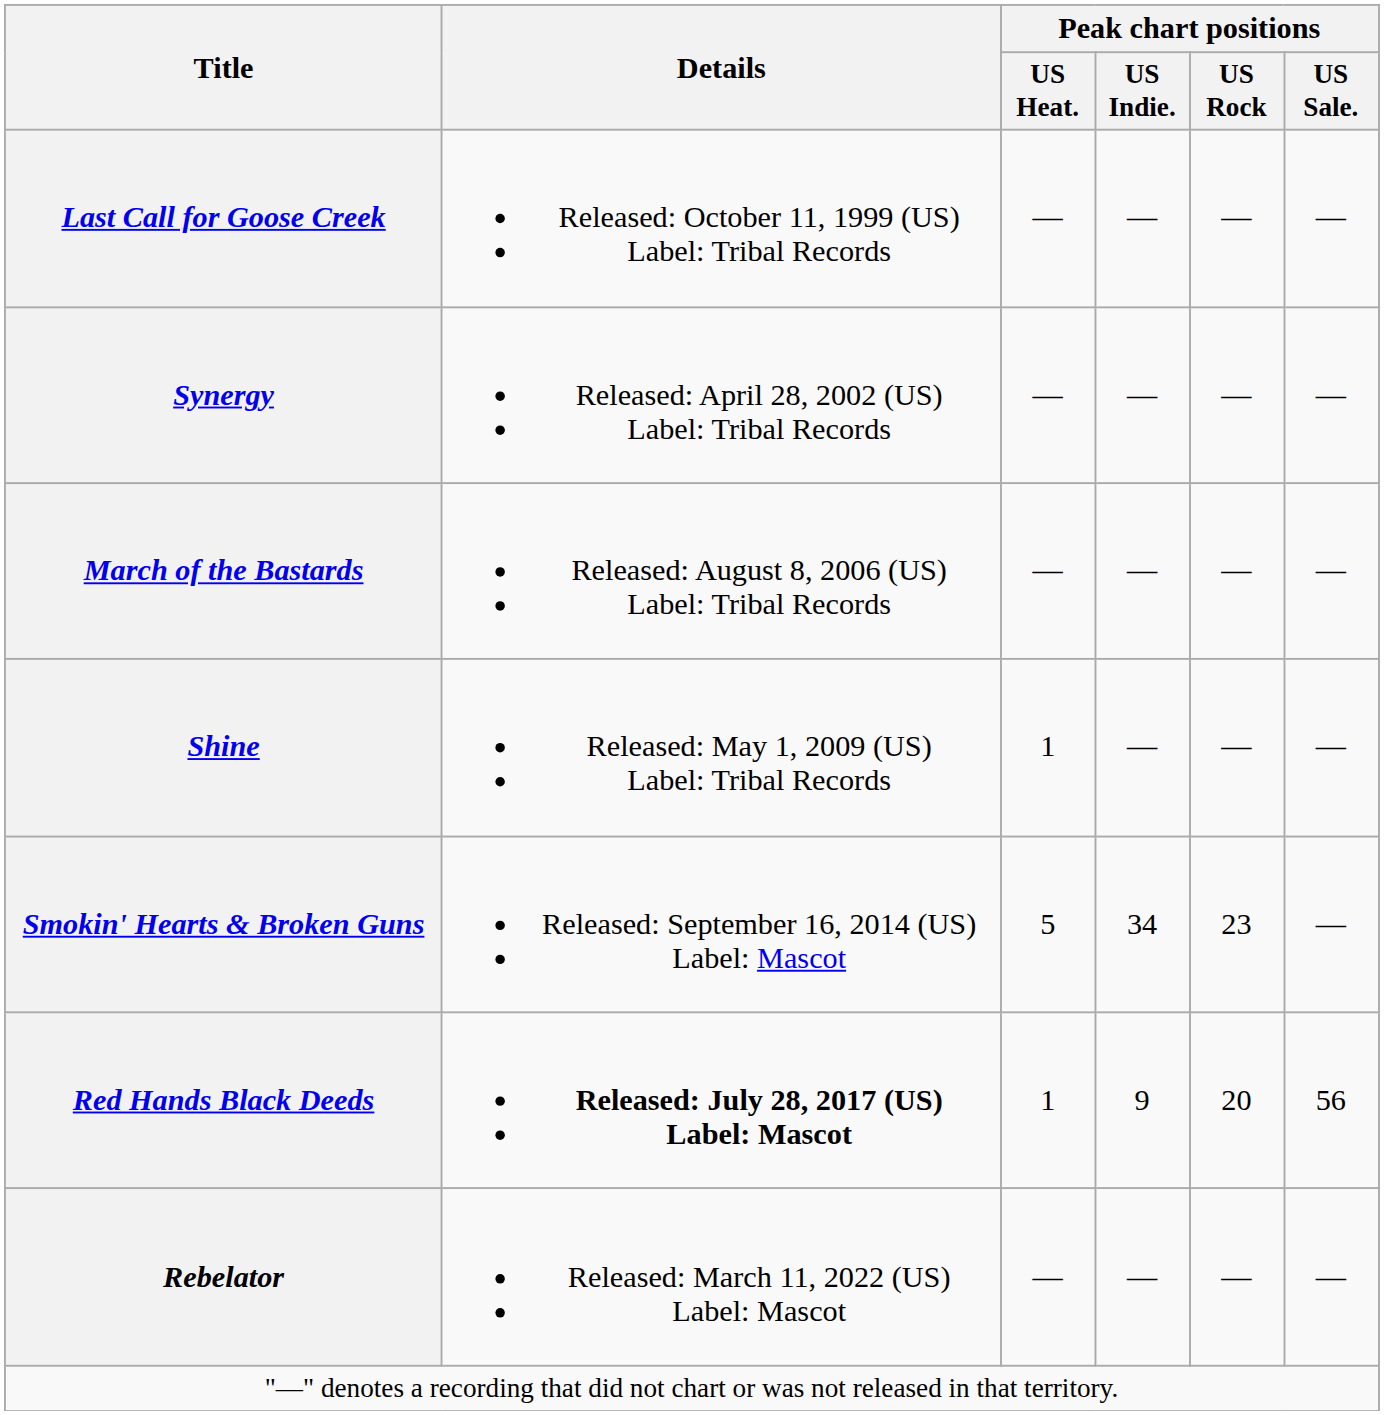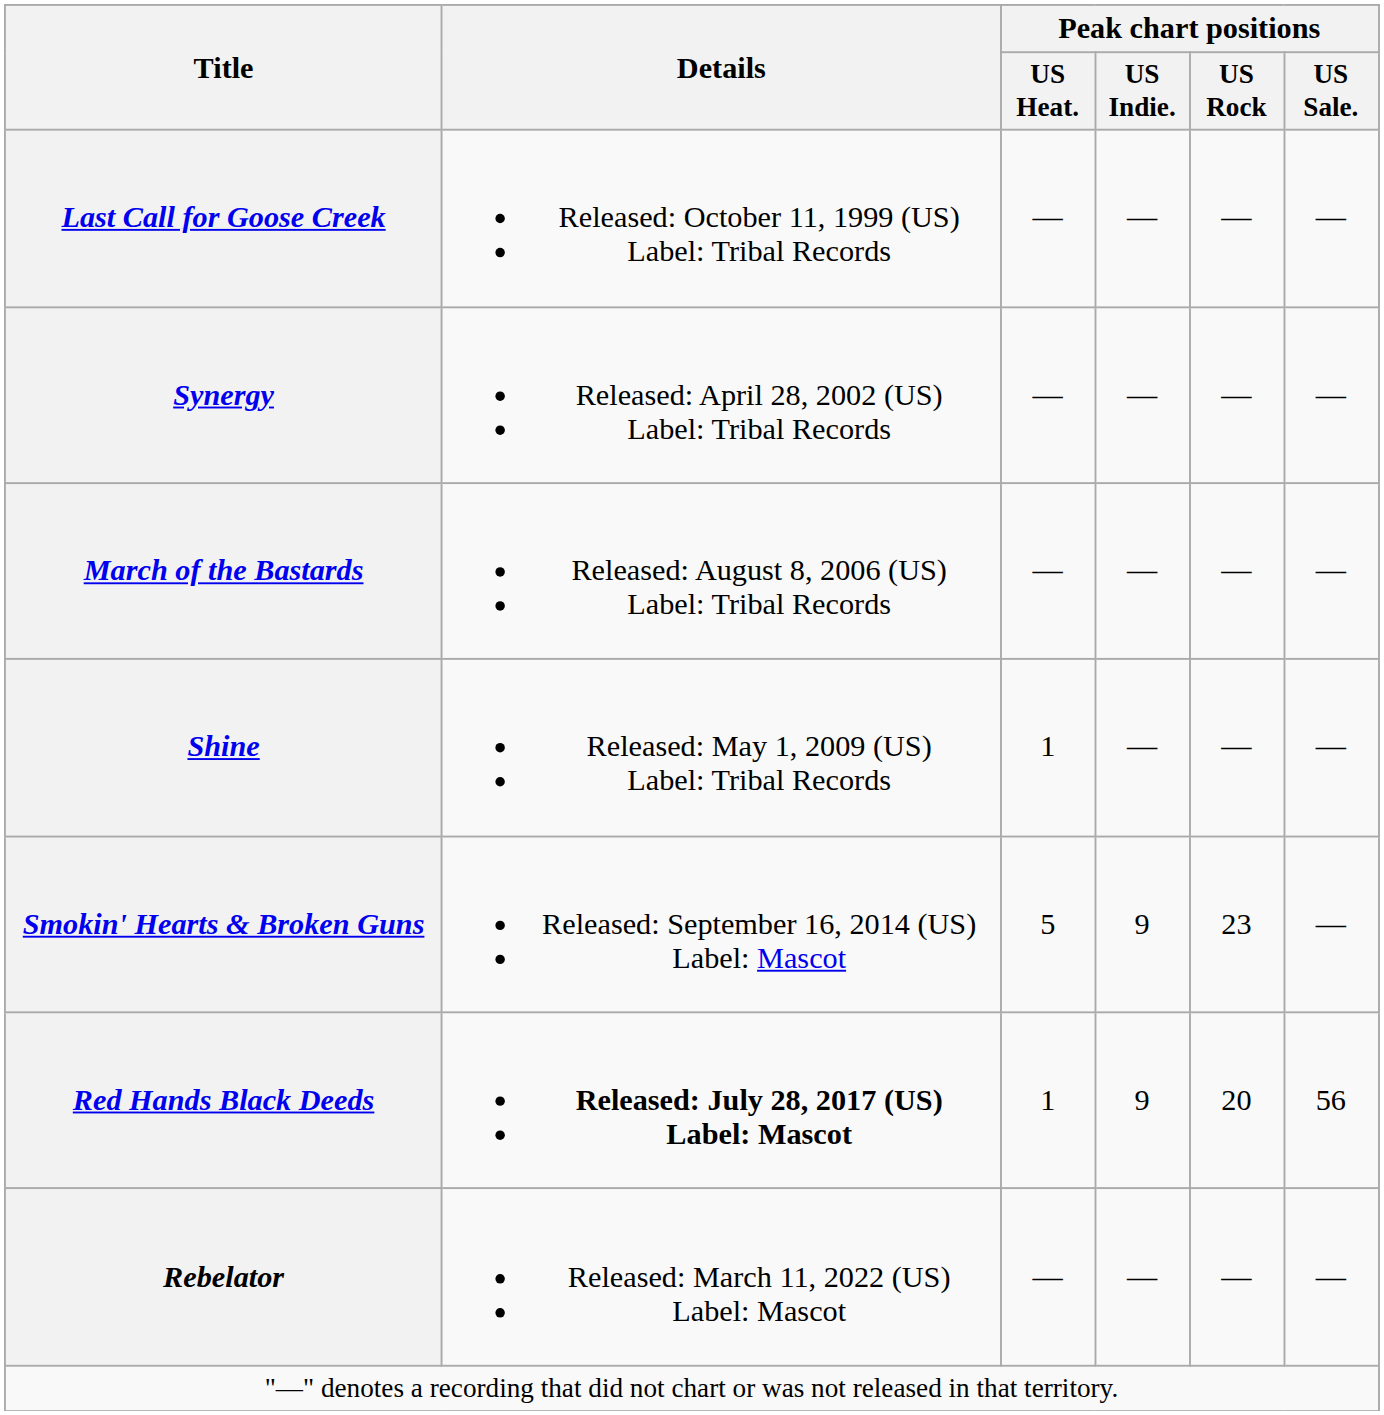Smokin' Hearts & Broken Guns | Peak chart positions / US Indie.: 34 -> 9
